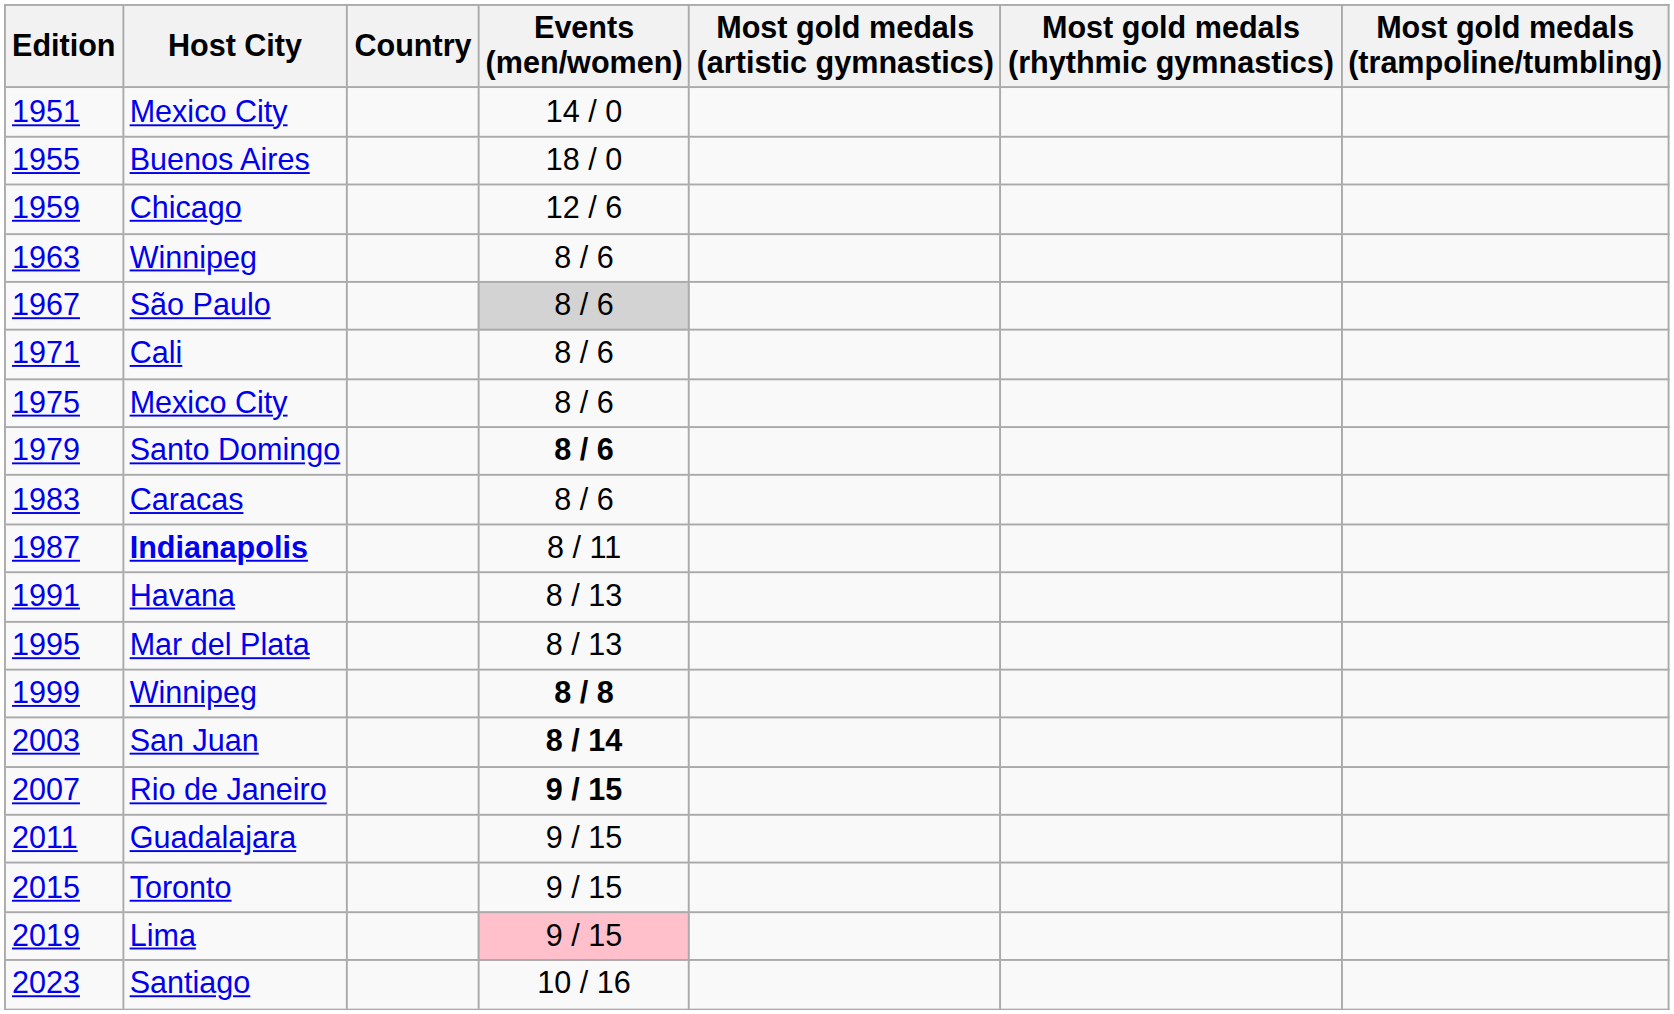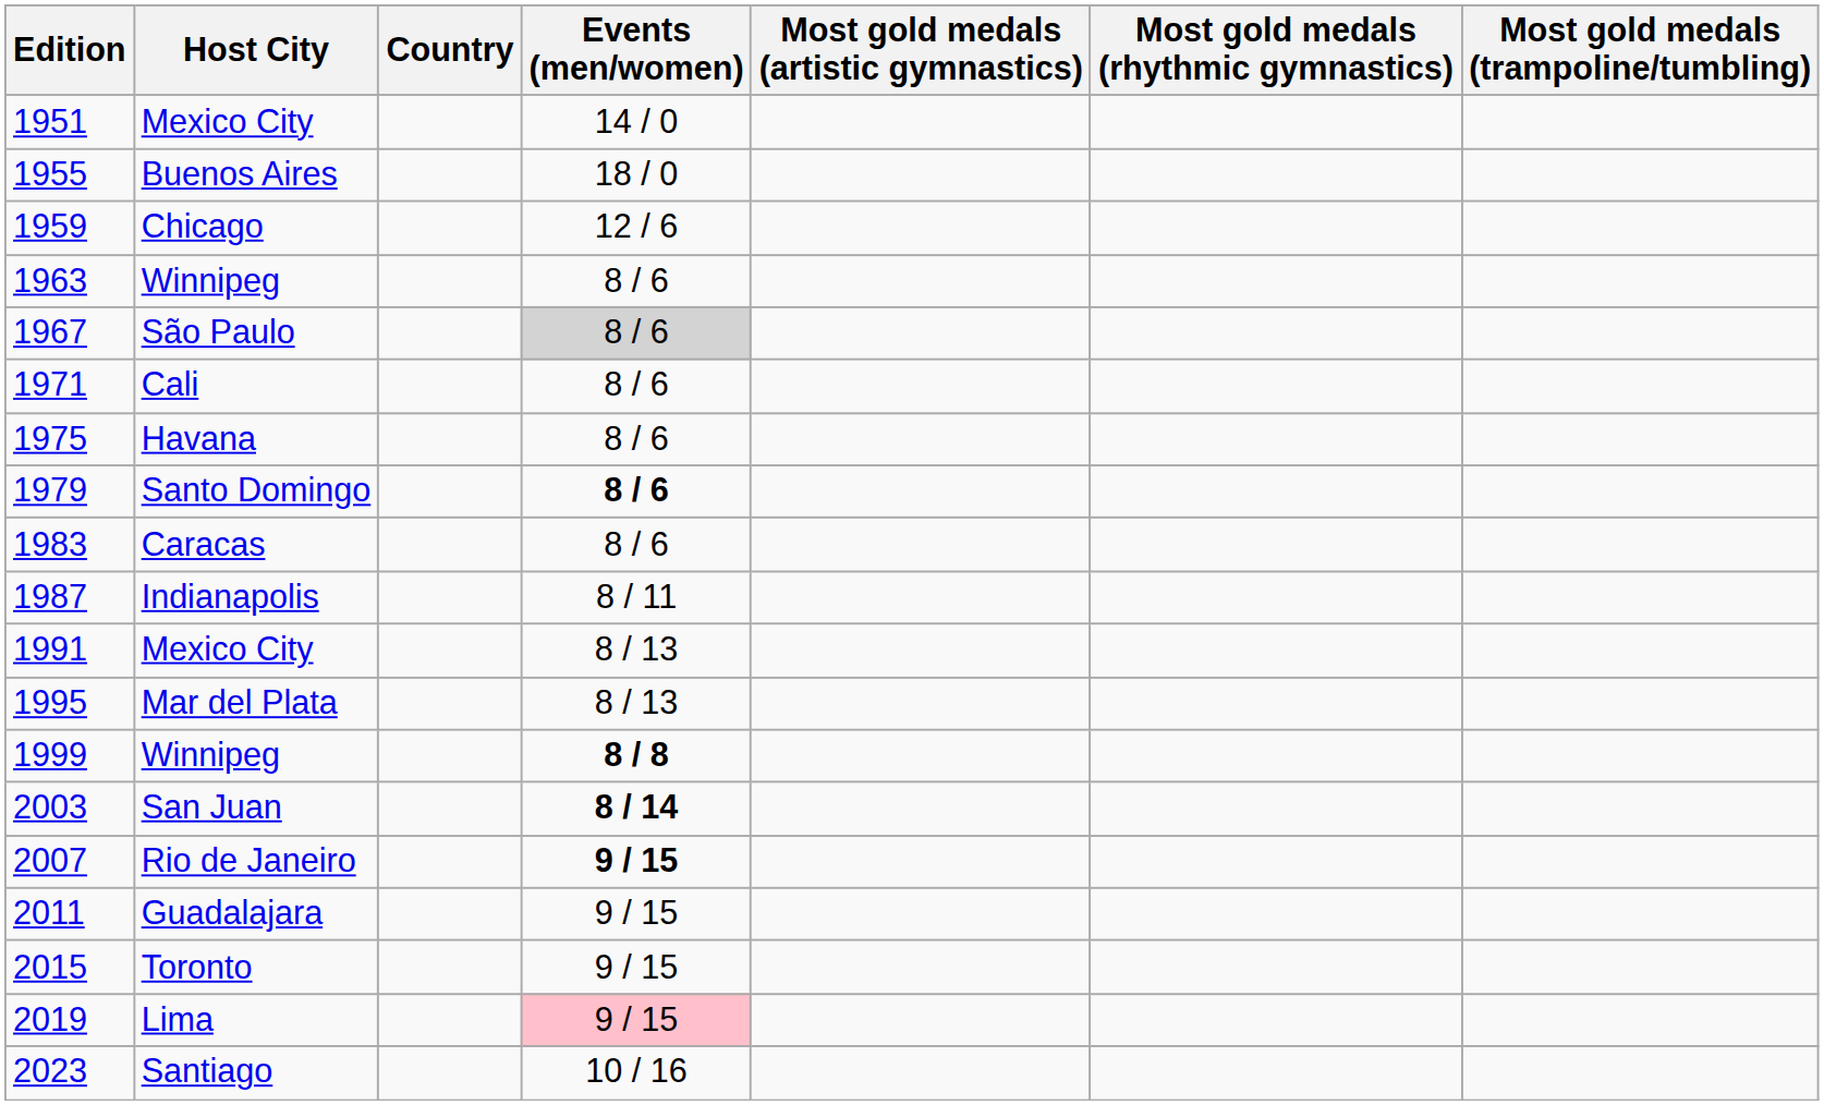1975 | Host City: Mexico City -> Havana
1987 | Host City: bold -> normal
1991 | Host City: Havana -> Mexico City
